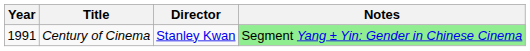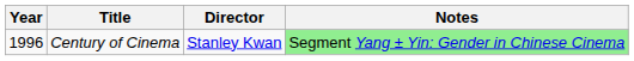Century of Cinema | Year: 1991 -> 1996
